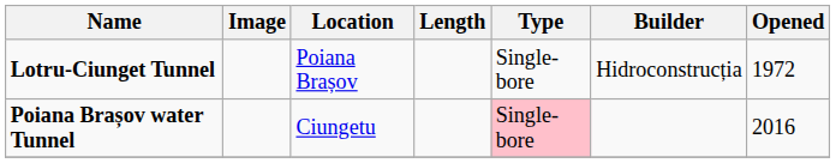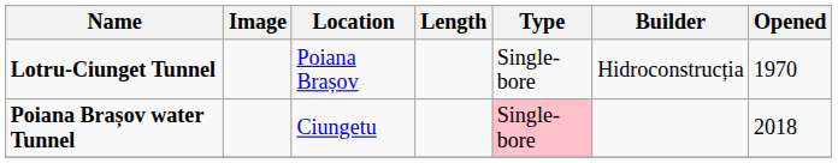Lotru-Ciunget Tunnel | Opened: 1972 -> 1970
Poiana Brașov water Tunnel | Opened: 2016 -> 2018
